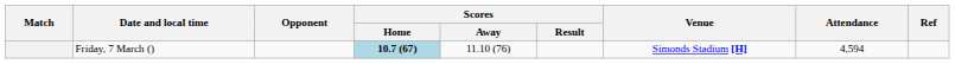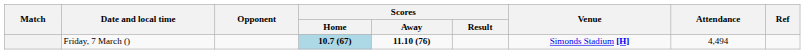Friday, 7 March () | Scores / Away: normal -> bold
Friday, 7 March () | Attendance: 4,594 -> 4,494
